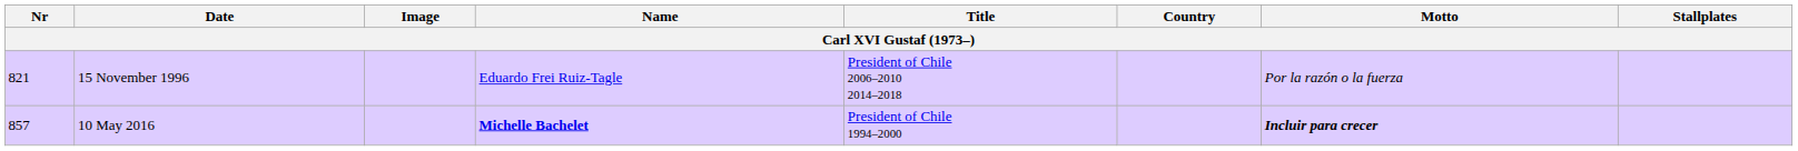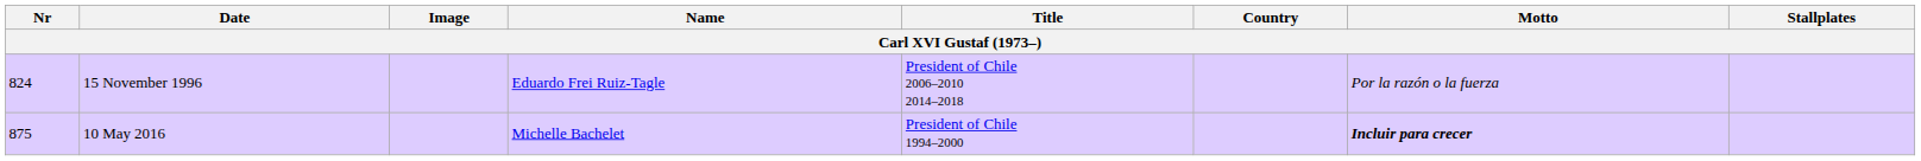15 November 1996 | Nr: 821 -> 824
10 May 2016 | Nr: 857 -> 875
10 May 2016 | Name: bold -> normal
